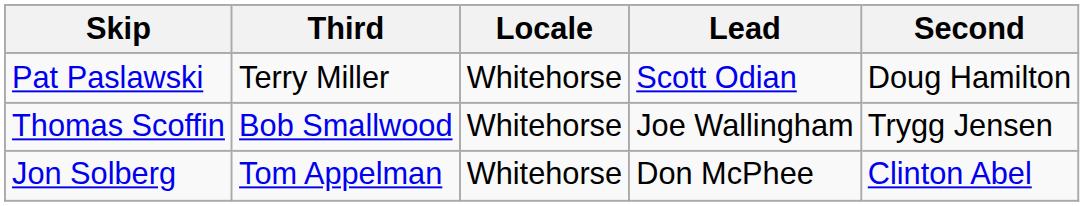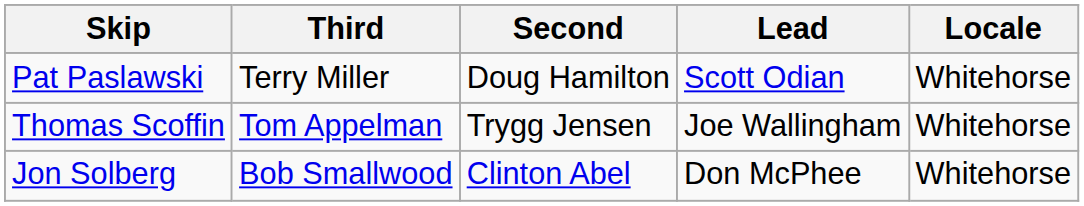columns swapped: Second <-> Locale
Thomas Scoffin | Third: Bob Smallwood -> Tom Appelman
Jon Solberg | Third: Tom Appelman -> Bob Smallwood
